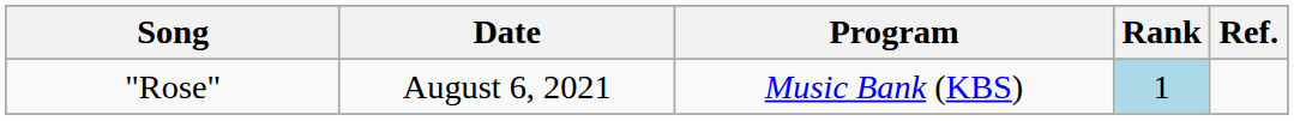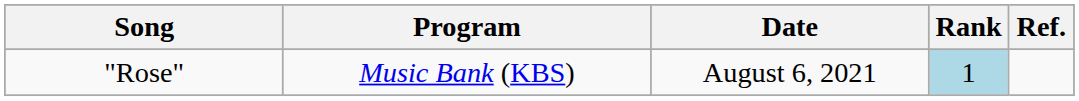columns swapped: Program <-> Date
